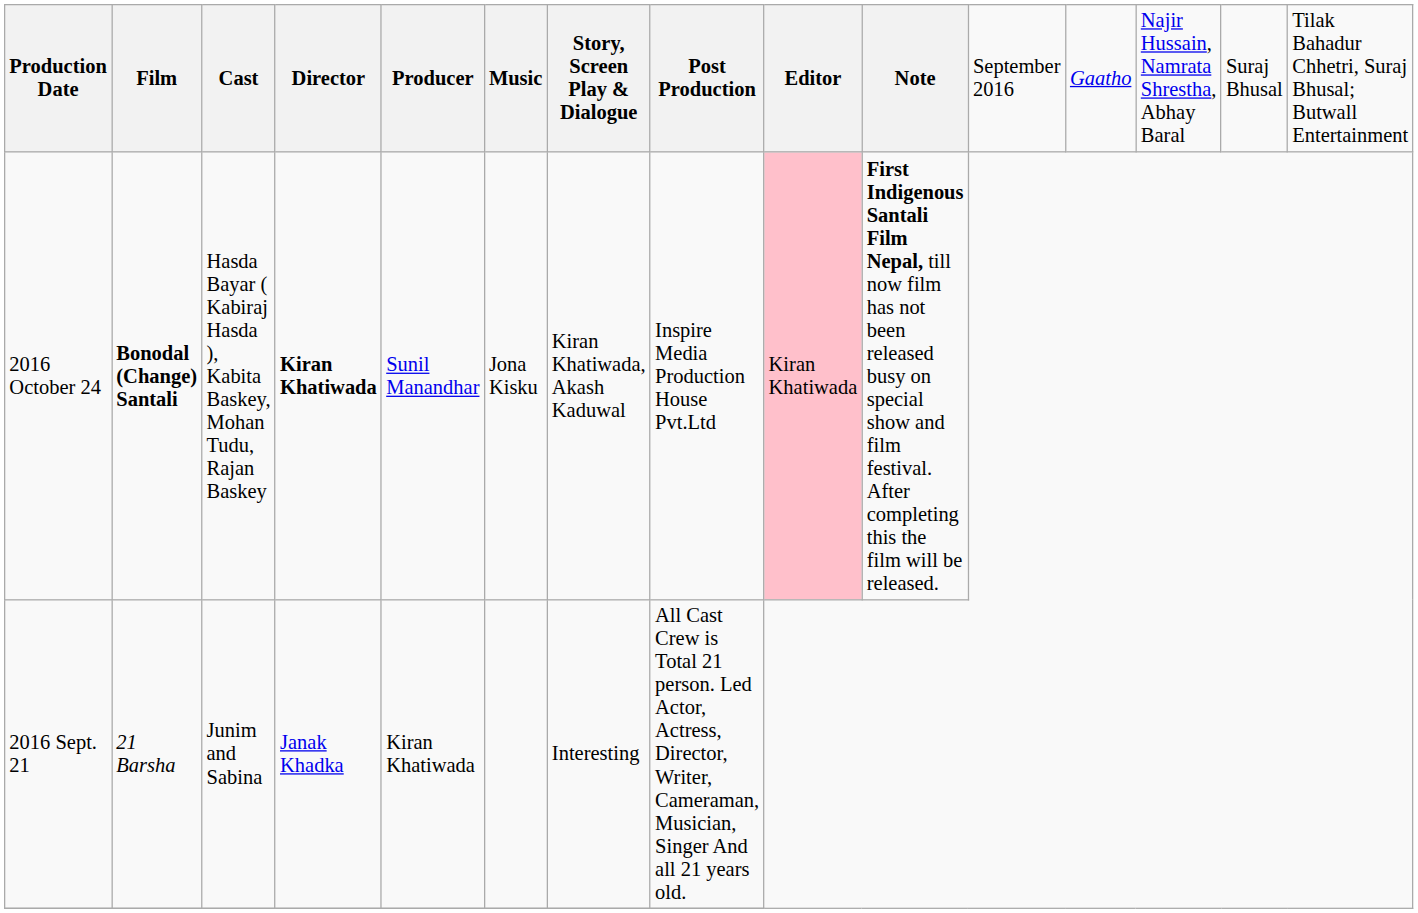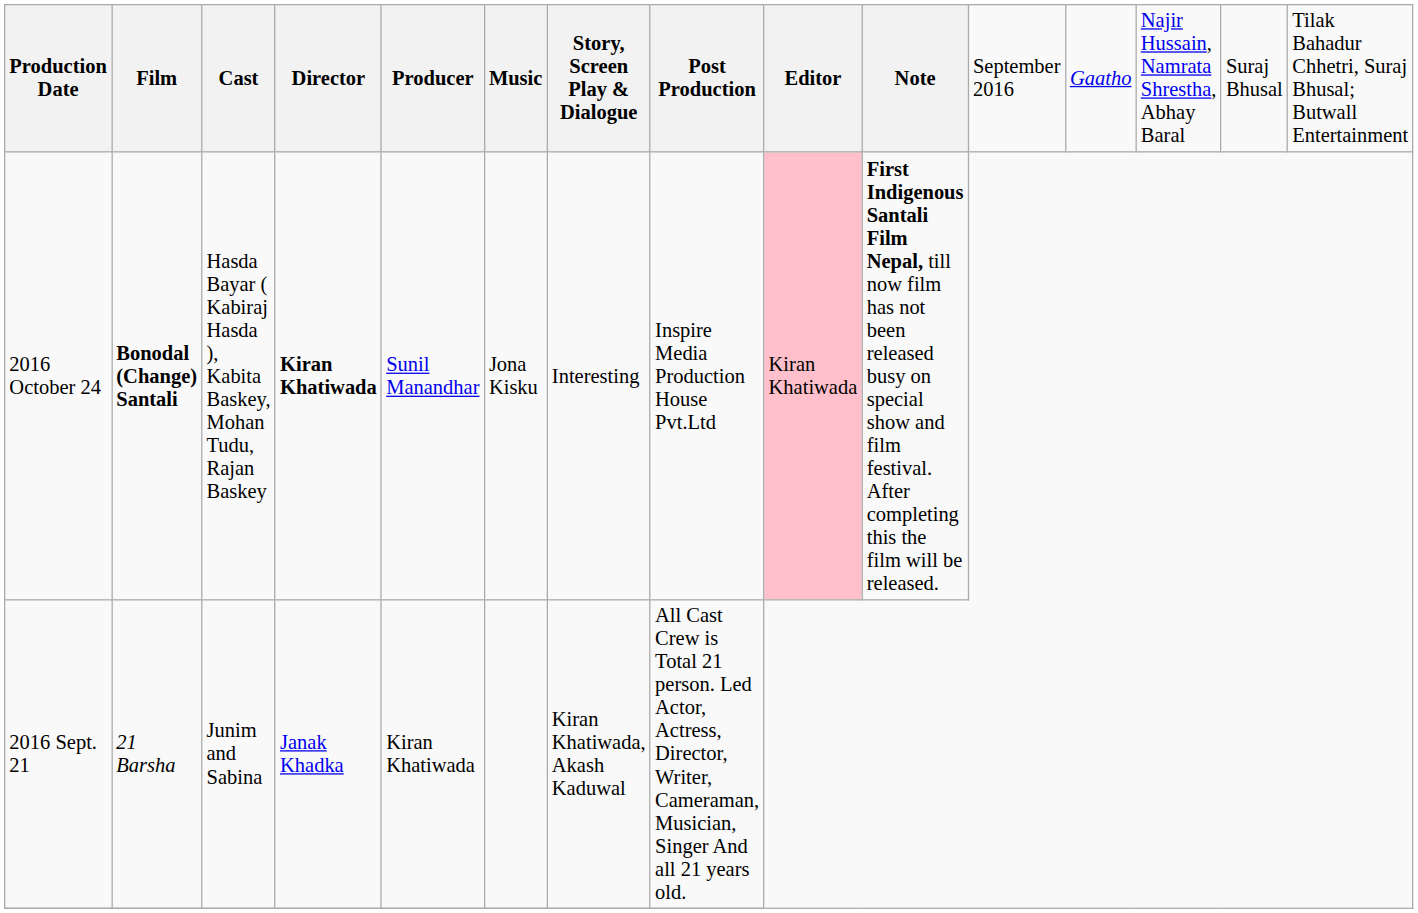2016 October 24 | column 7: Kiran Khatiwada, Akash Kaduwal -> Interesting
2016 Sept. 21 | column 7: Interesting -> Kiran Khatiwada, Akash Kaduwal
